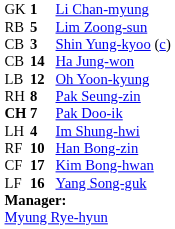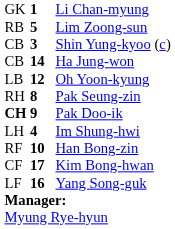Pak Doo-ik | column 2: 7 -> 9
